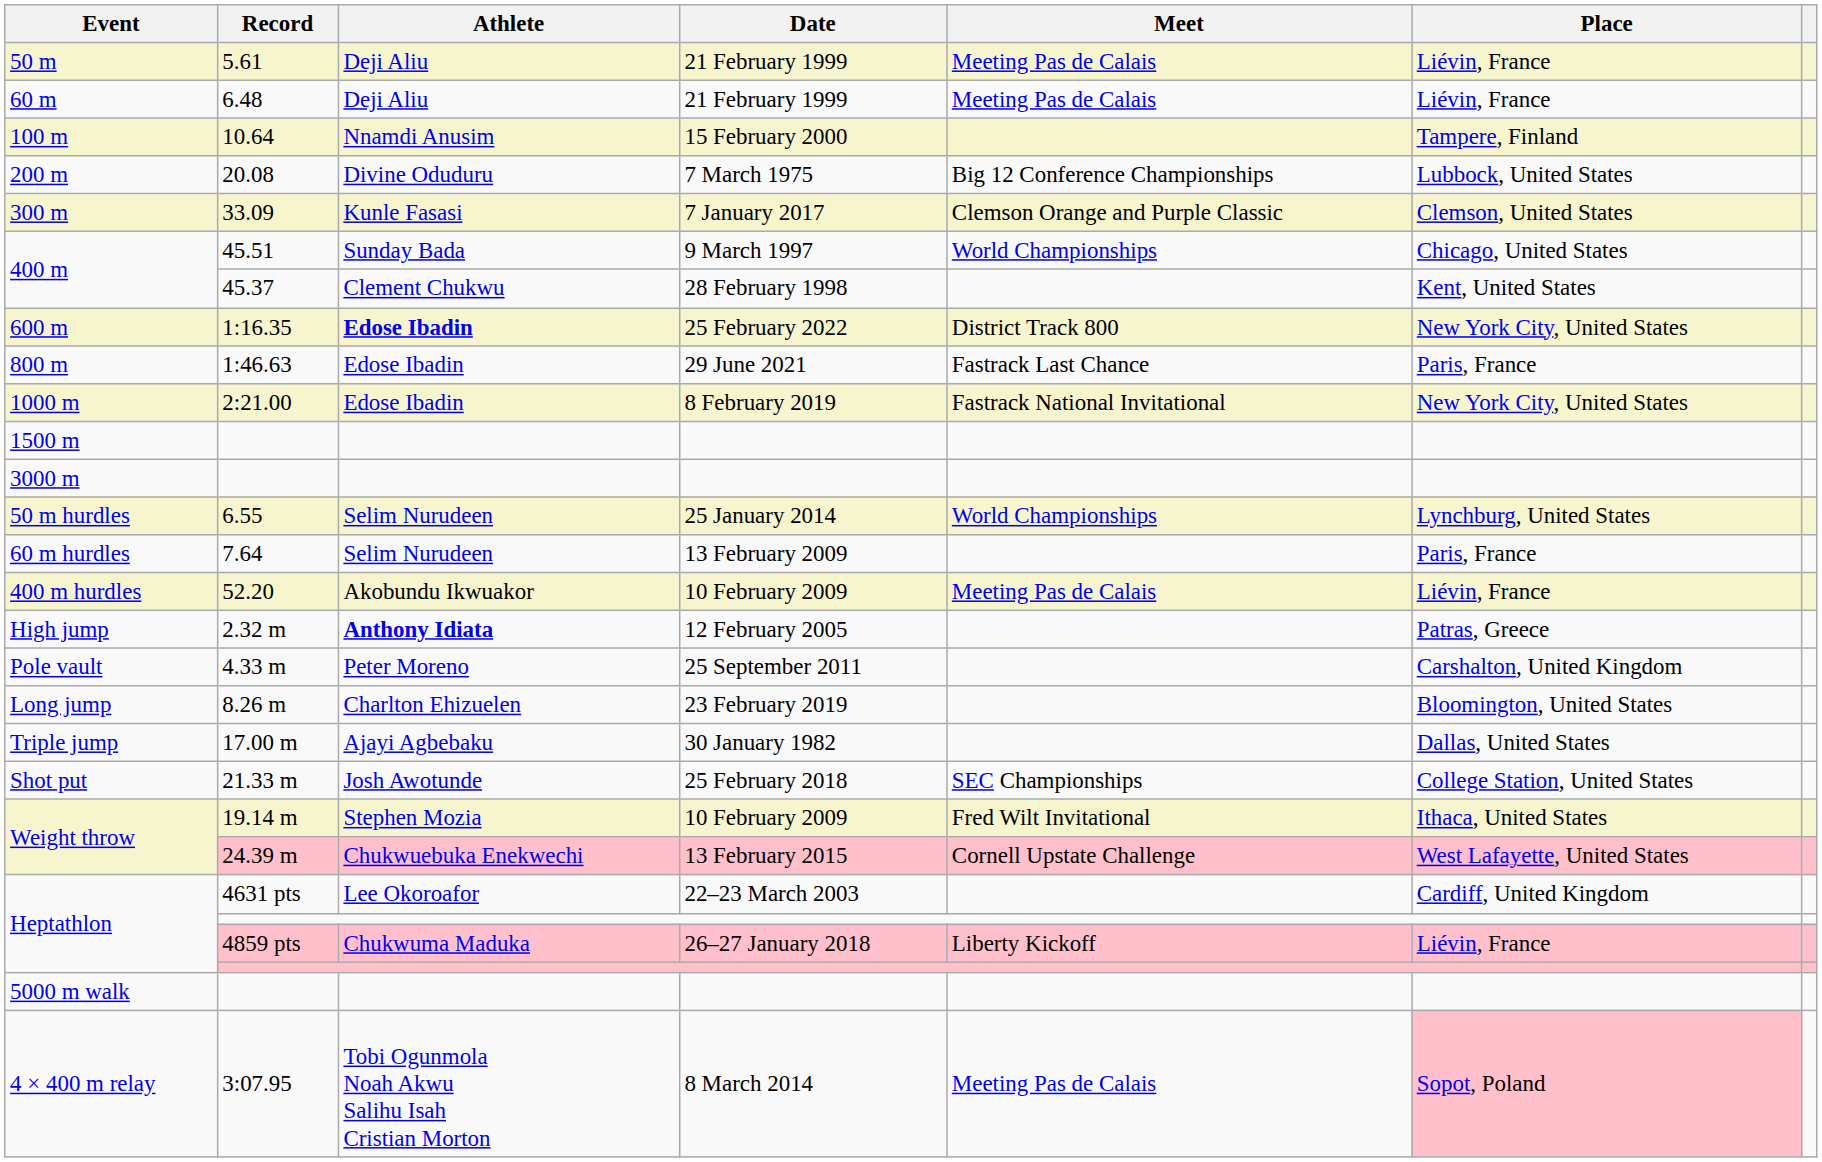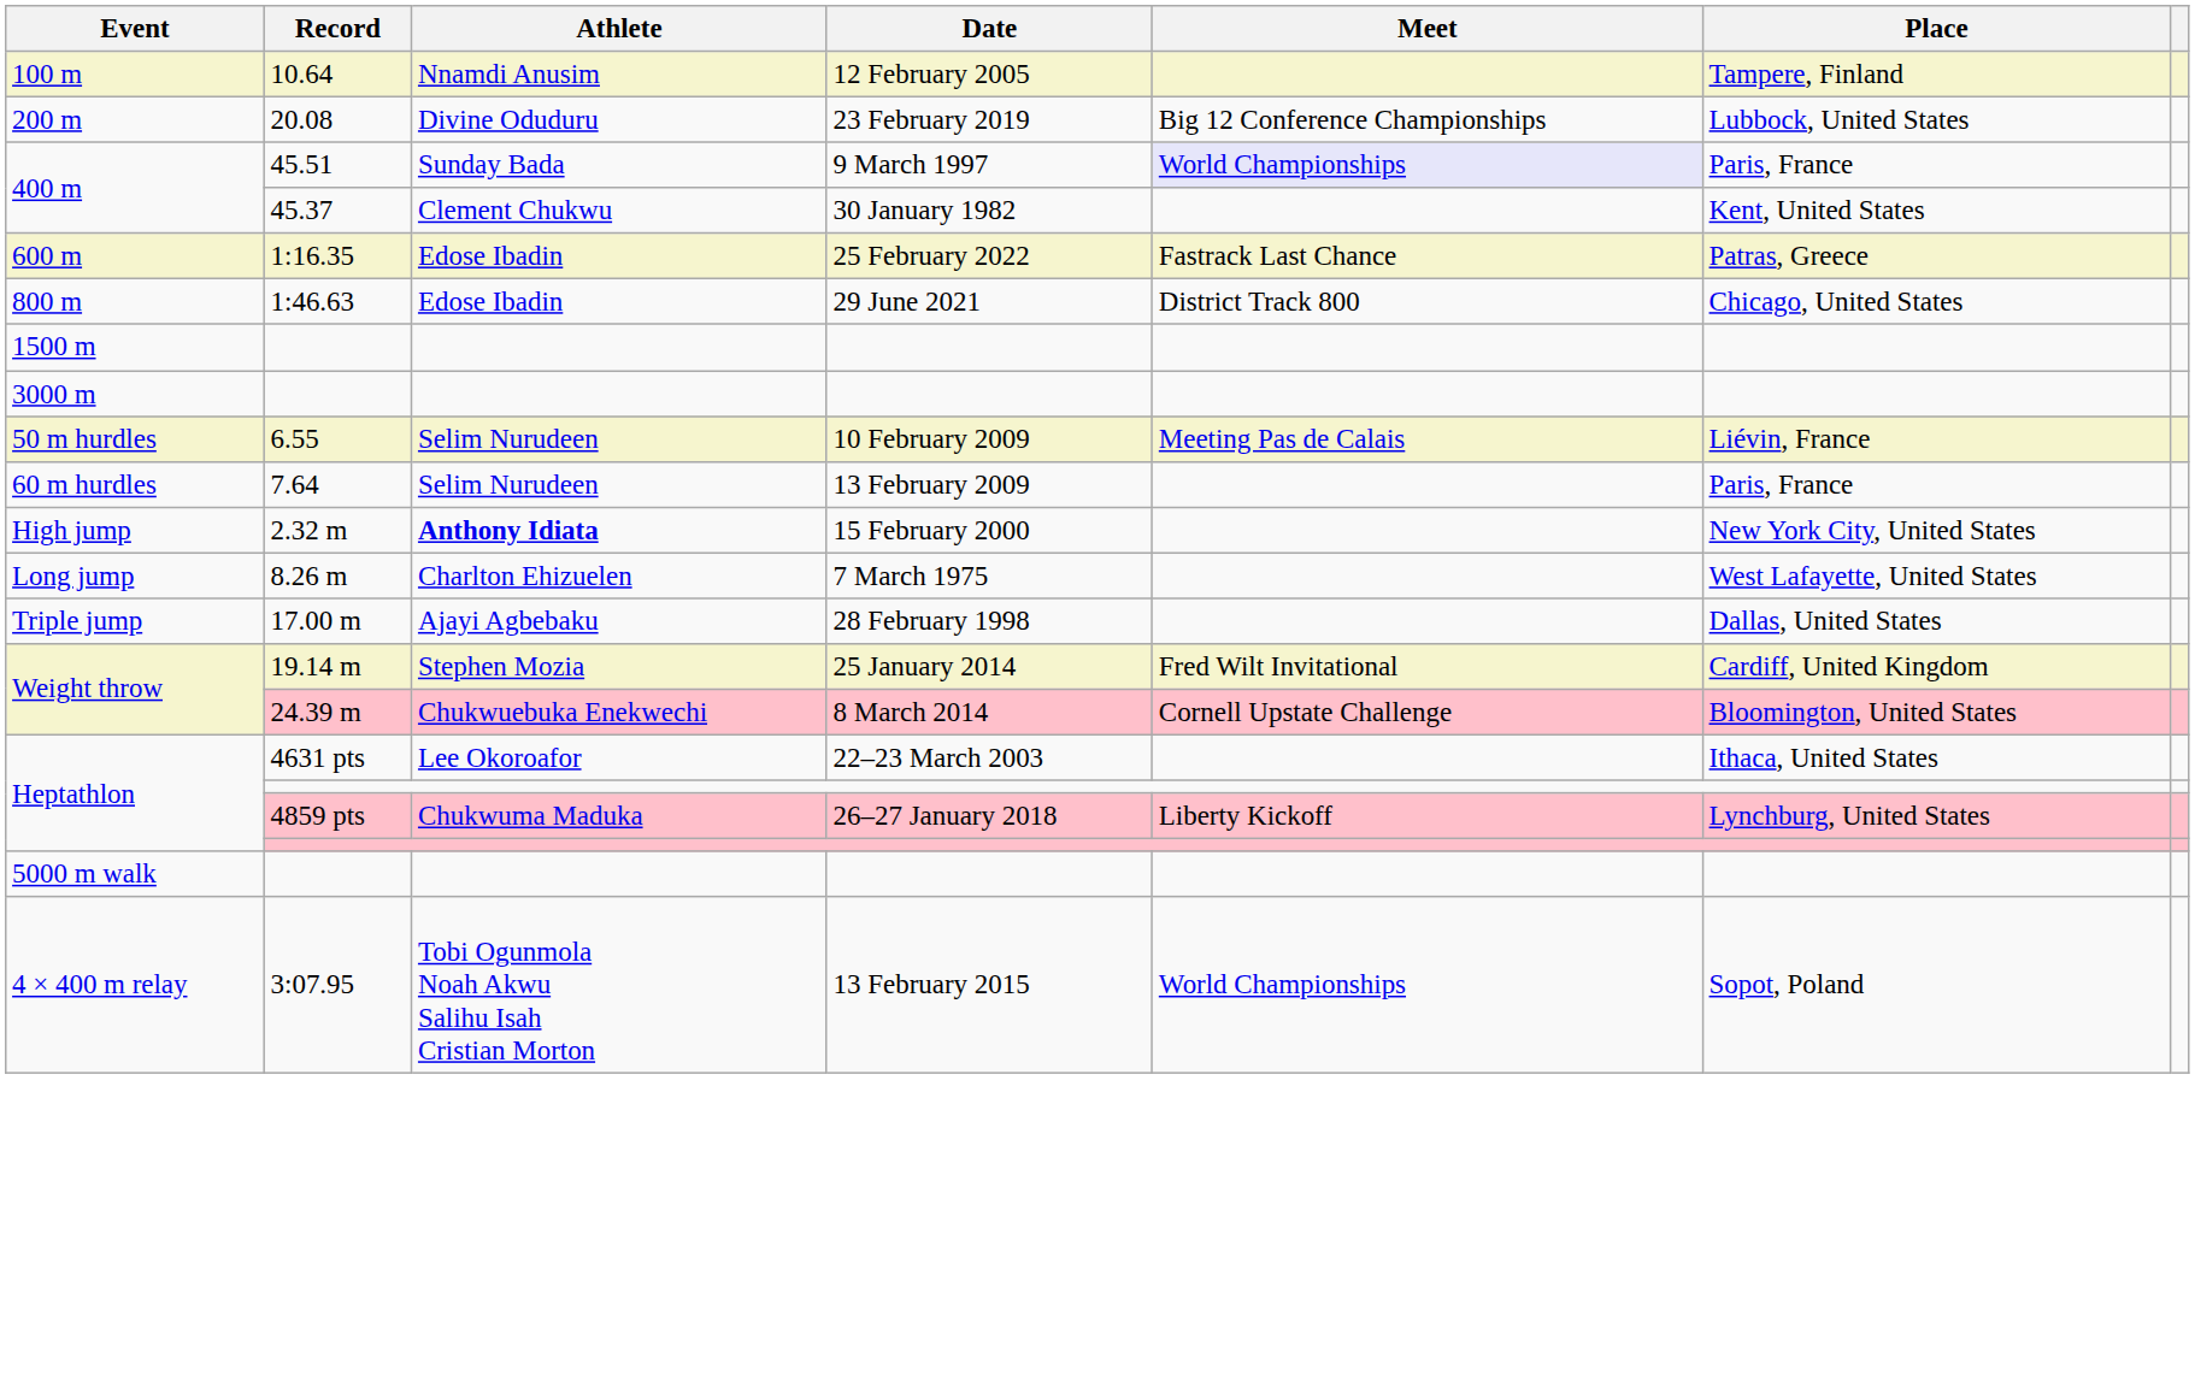- row: 50 m | 5.61 | Deji Aliu | 21 February 1999 | Meeting Pas de Calais | Liévin, France
- row: 60 m | 6.48 | Deji Aliu | 21 February 1999 | Meeting Pas de Calais | Liévin, France
10.64 | Date: 15 February 2000 -> 12 February 2005
20.08 | Date: 7 March 1975 -> 23 February 2019
- row: 300 m | 33.09 | Kunle Fasasi | 7 January 2017 | Clemson Orange and Purple Classic | Clemson, United States
45.51 | Meet: no background -> lavender background
45.51 | Place: Chicago, United States -> Paris, France
45.37 | Date: 28 February 1998 -> 30 January 1982
1:16.35 | Athlete: bold -> normal
1:16.35 | Meet: District Track 800 -> Fastrack Last Chance
1:16.35 | Place: New York City, United States -> Patras, Greece
1:46.63 | Meet: Fastrack Last Chance -> District Track 800
1:46.63 | Place: Paris, France -> Chicago, United States
- row: 1000 m | 2:21.00 | Edose Ibadin | 8 February 2019 | Fastrack National Invitational | New York City, United States
6.55 | Date: 25 January 2014 -> 10 February 2009
6.55 | Meet: World Championships -> Meeting Pas de Calais
6.55 | Place: Lynchburg, United States -> Liévin, France
- row: 400 m hurdles | 52.20 | Akobundu Ikwuakor | 10 February 2009 | Meeting Pas de Calais | Liévin, France
2.32 m | Date: 12 February 2005 -> 15 February 2000
2.32 m | Place: Patras, Greece -> New York City, United States
- row: Pole vault | 4.33 m | Peter Moreno | 25 September 2011 | Carshalton, United Kingdom
8.26 m | Date: 23 February 2019 -> 7 March 1975
8.26 m | Place: Bloomington, United States -> West Lafayette, United States
17.00 m | Date: 30 January 1982 -> 28 February 1998
- row: Shot put | 21.33 m | Josh Awotunde | 25 February 2018 | SEC Championships | College Station, United States
19.14 m | Date: 10 February 2009 -> 25 January 2014
19.14 m | Place: Ithaca, United States -> Cardiff, United Kingdom
24.39 m | Date: 13 February 2015 -> 8 March 2014
24.39 m | Place: West Lafayette, United States -> Bloomington, United States
4631 pts | Place: Cardiff, United Kingdom -> Ithaca, United States
4859 pts | Place: Liévin, France -> Lynchburg, United States
3:07.95 | Date: 8 March 2014 -> 13 February 2015
3:07.95 | Meet: Meeting Pas de Calais -> World Championships
3:07.95 | Place: pink background -> no background
